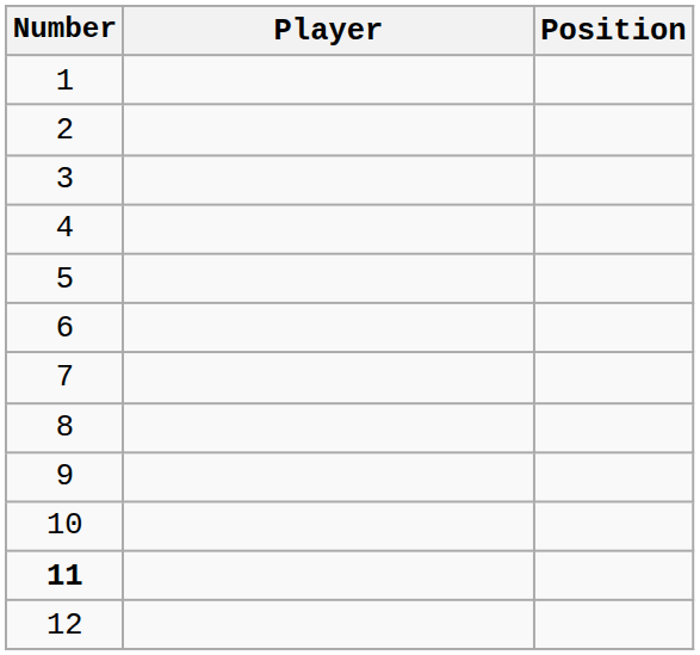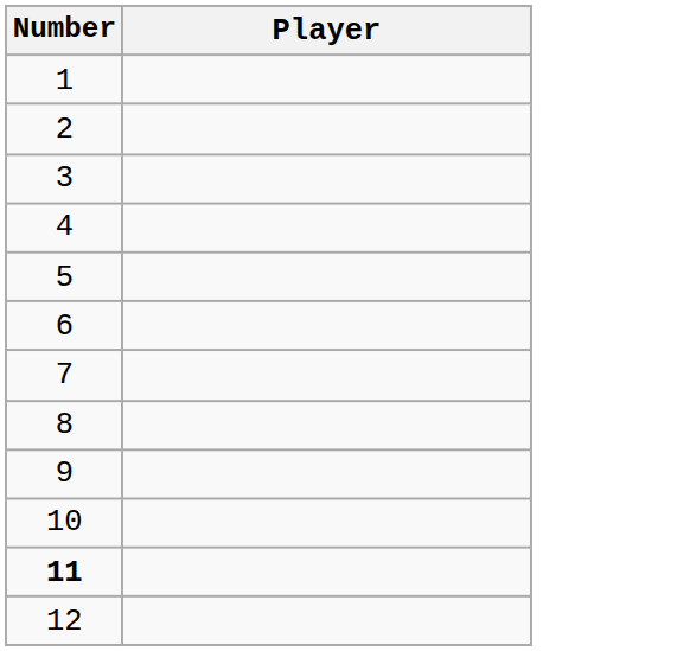- column: Position
